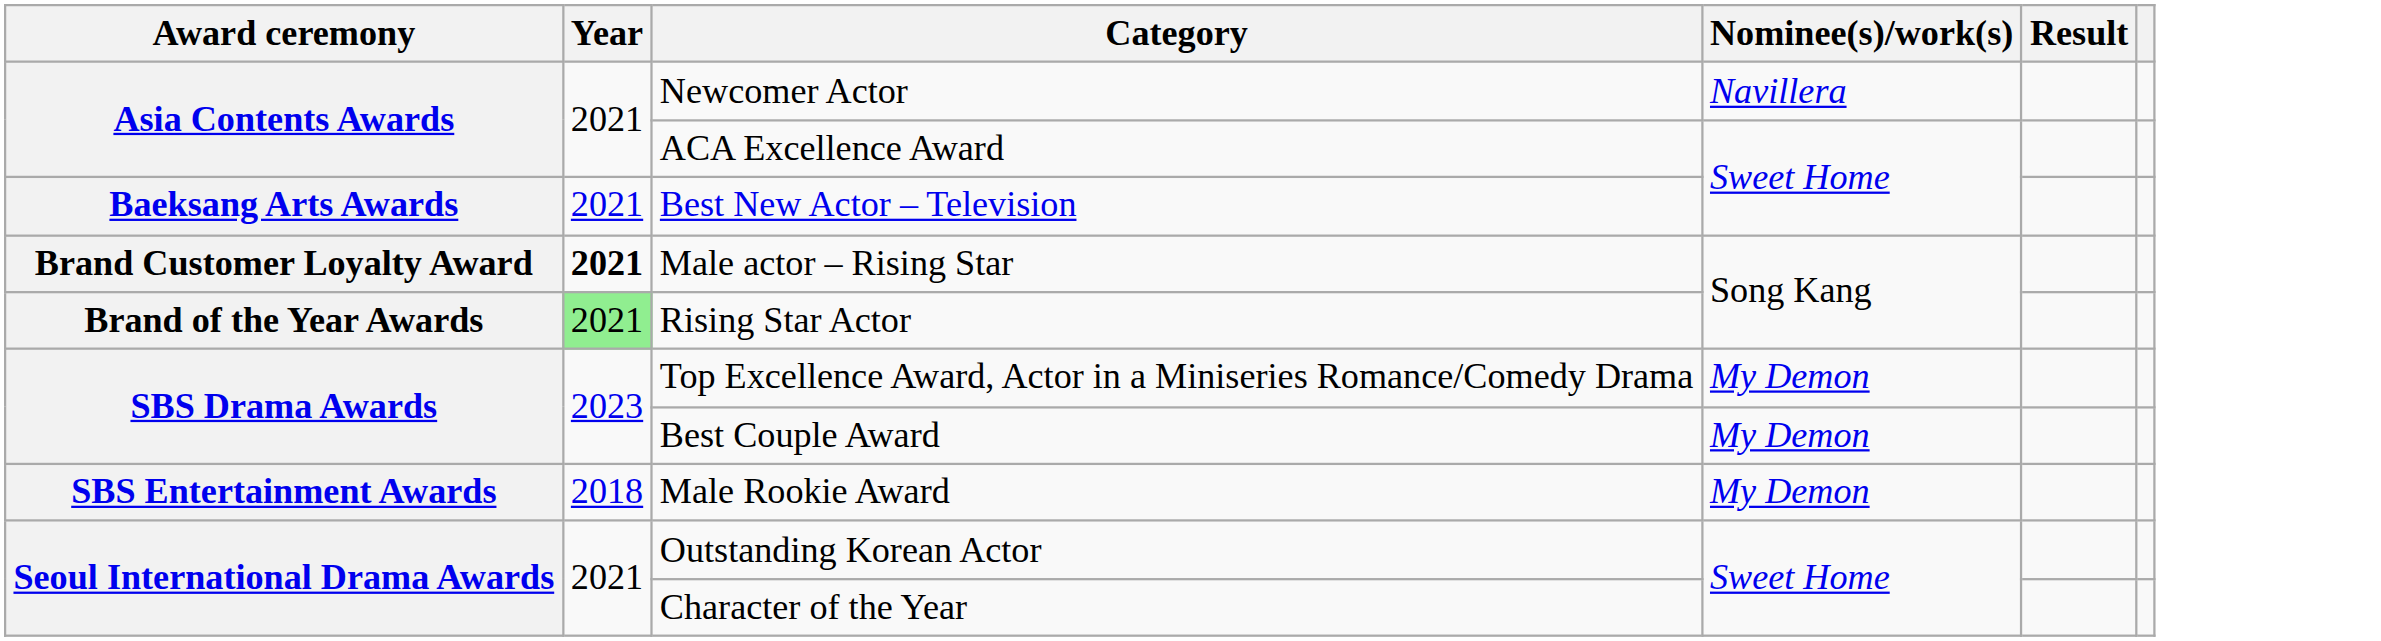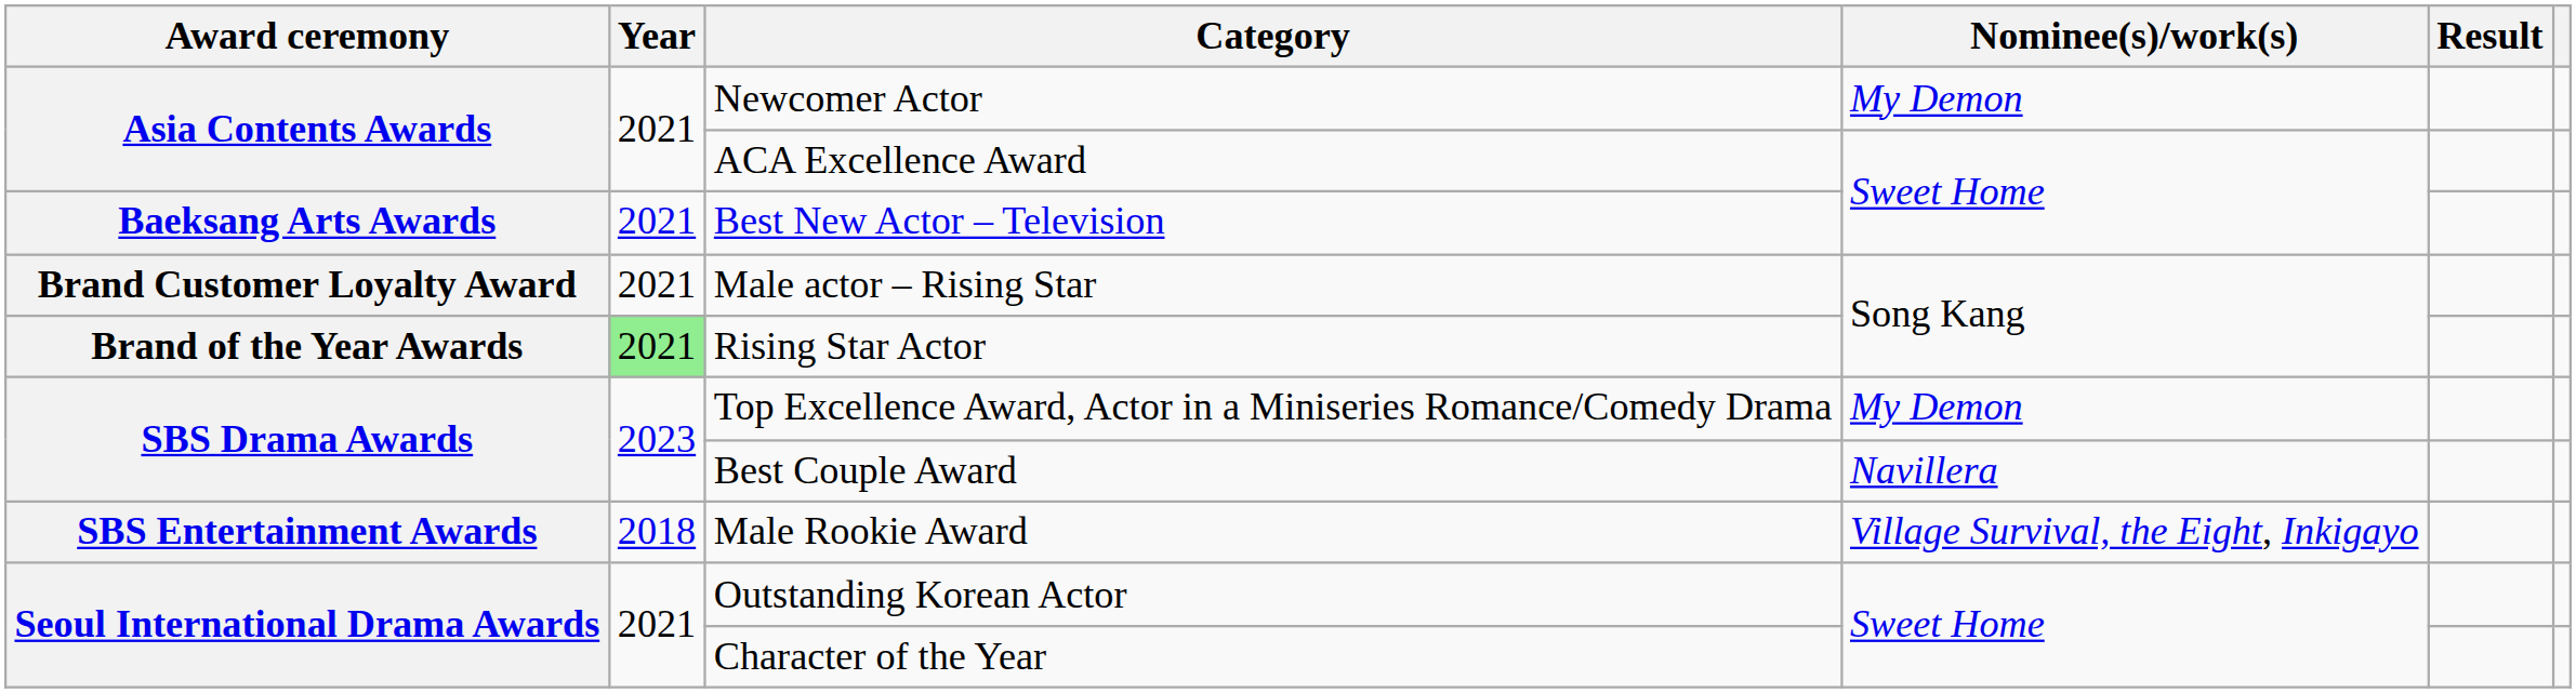Newcomer Actor | Nominee(s)/work(s): Navillera -> My Demon
Male actor – Rising Star | Year: bold -> normal
Best Couple Award | Nominee(s)/work(s): My Demon -> Navillera
Male Rookie Award | Nominee(s)/work(s): My Demon -> Village Survival, the Eight, Inkigayo
